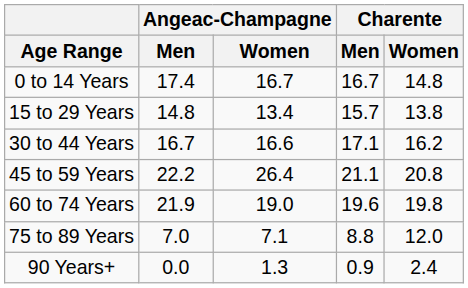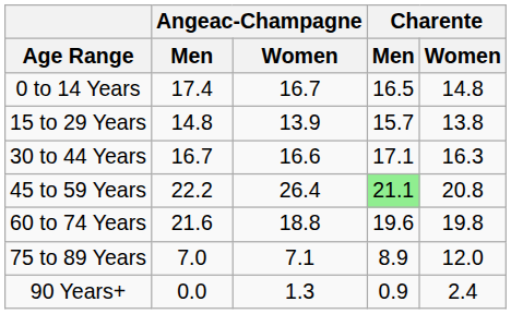0 to 14 Years | Charente / Men: 16.7 -> 16.5
15 to 29 Years | Angeac-Champagne / Women: 13.4 -> 13.9
30 to 44 Years | Charente / Women: 16.2 -> 16.3
45 to 59 Years | Charente / Men: no background -> lightgreen background
60 to 74 Years | Angeac-Champagne / Men: 21.9 -> 21.6
60 to 74 Years | Angeac-Champagne / Women: 19.0 -> 18.8
75 to 89 Years | Charente / Men: 8.8 -> 8.9
